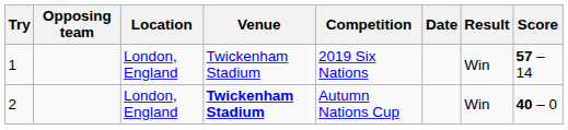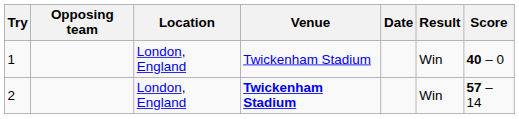- column: Competition | 2019 Six Nations | Autumn Nations Cup
1 | Score: 57 – 14 -> 40 – 0
2 | Score: 40 – 0 -> 57 – 14
